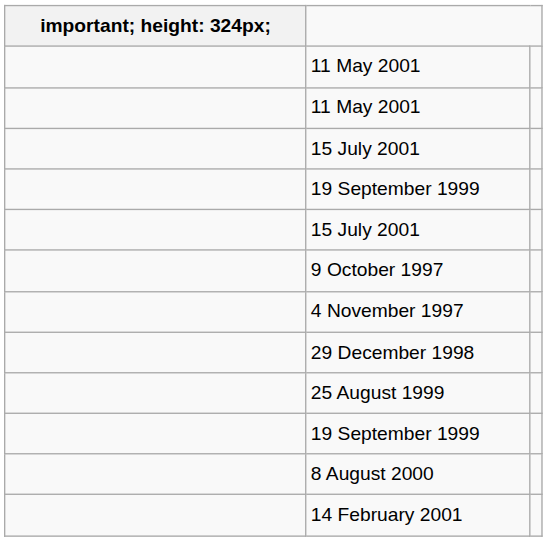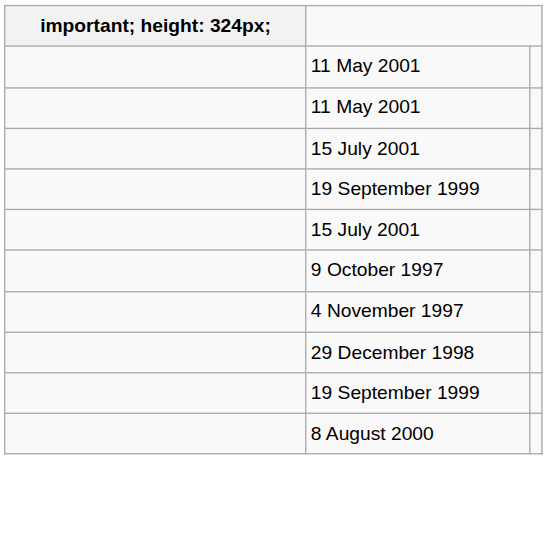- row: 25 August 1999
- row: 14 February 2001
